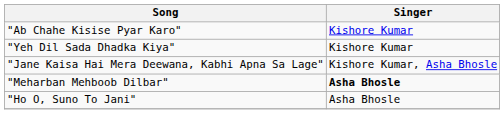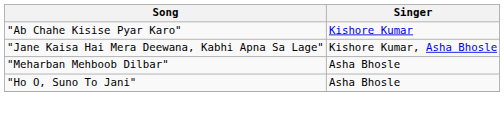- row: "Yeh Dil Sada Dhadka Kiya" | Kishore Kumar
"Meharban Mehboob Dilbar" | Singer: bold -> normal
